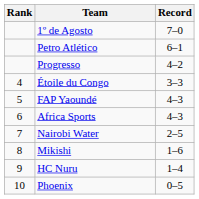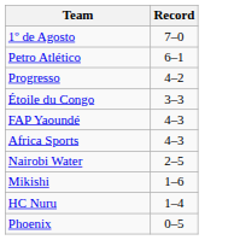- column: Rank | 4 | 5 | 6 | 7 | 8 | 9 | 10
